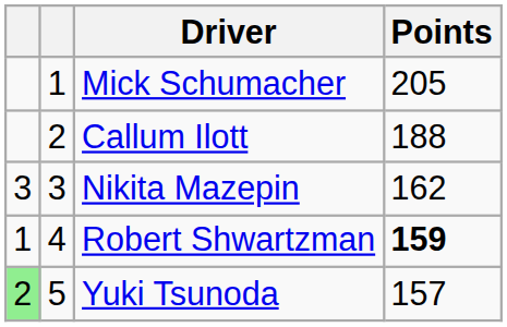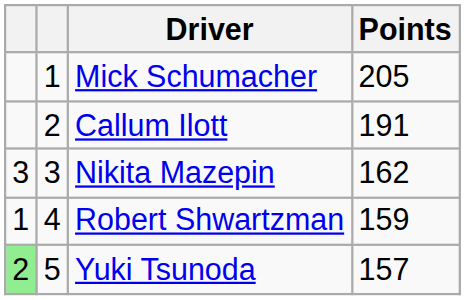Callum Ilott | Points: 188 -> 191
Robert Shwartzman | Points: bold -> normal
